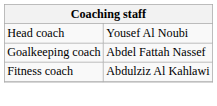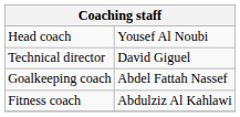+ row: Technical director | David Giguel
